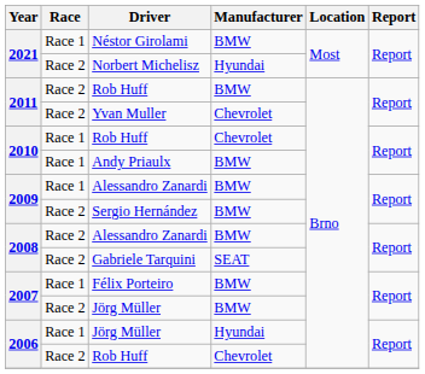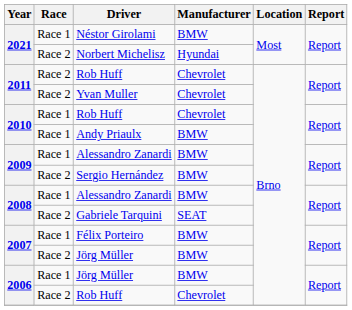2011 / Rob Huff | Manufacturer: BMW -> Chevrolet
2008 / Alessandro Zanardi | Race: Race 2 -> Race 1
2006 / Jörg Müller | Manufacturer: Hyundai -> BMW
